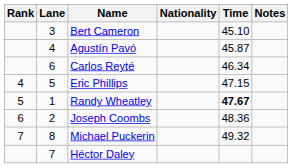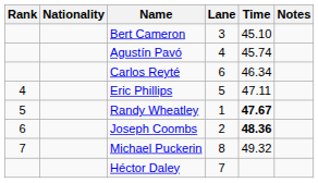columns swapped: Lane <-> Nationality
Agustín Pavó | Time: 45.87 -> 45.74
Eric Phillips | Time: 47.15 -> 47.11
Joseph Coombs | Time: normal -> bold
